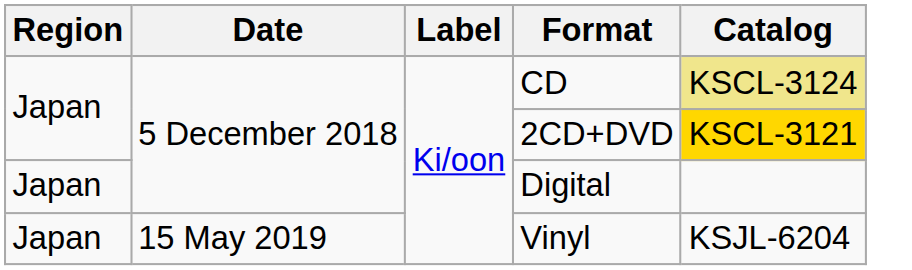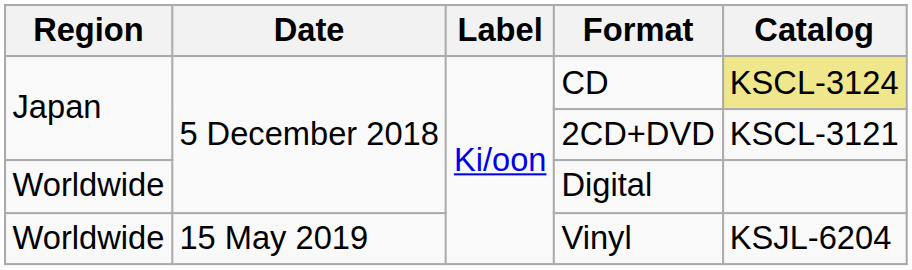2CD+DVD | Catalog: gold background -> no background
Digital | Region: Japan -> Worldwide
Vinyl | Region: Japan -> Worldwide
